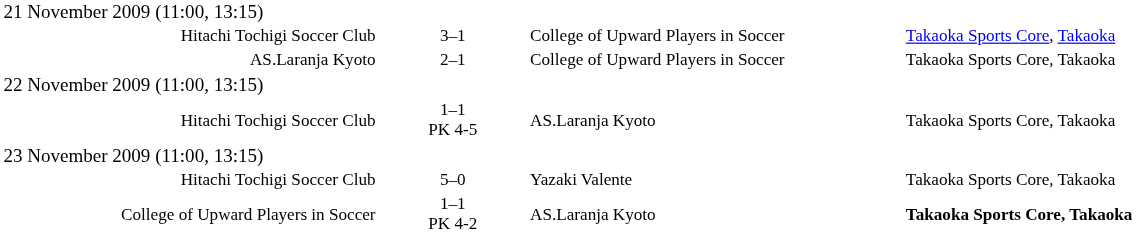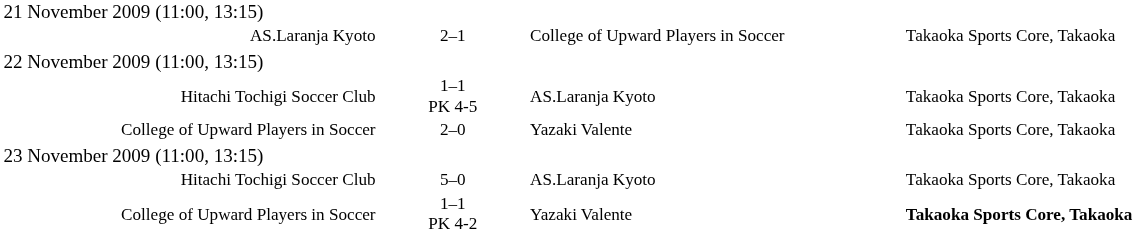- row: Hitachi Tochigi Soccer Club | 3–1 | College of Upward Players in Soccer | Takaoka Sports Core, Takaoka
+ row: College of Upward Players in Soccer | 2–0 | Yazaki Valente | Takaoka Sports Core, Takaoka
5–0 | column 3: Yazaki Valente -> AS.Laranja Kyoto
1–1 PK 4-2 | column 3: AS.Laranja Kyoto -> Yazaki Valente
